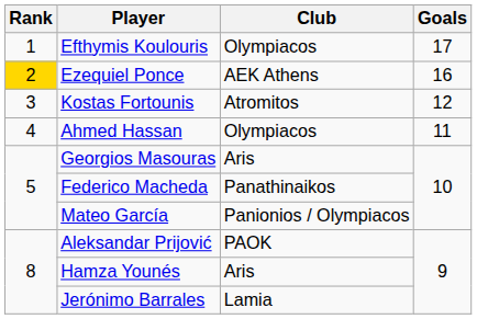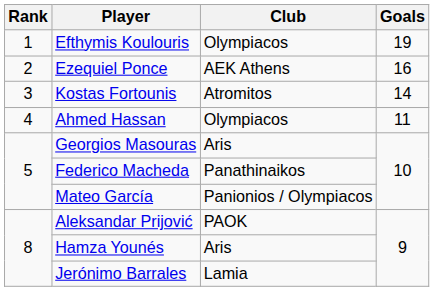Efthymis Koulouris | Goals: 17 -> 19
Ezequiel Ponce | Rank: gold background -> no background
Kostas Fortounis | Goals: 12 -> 14
